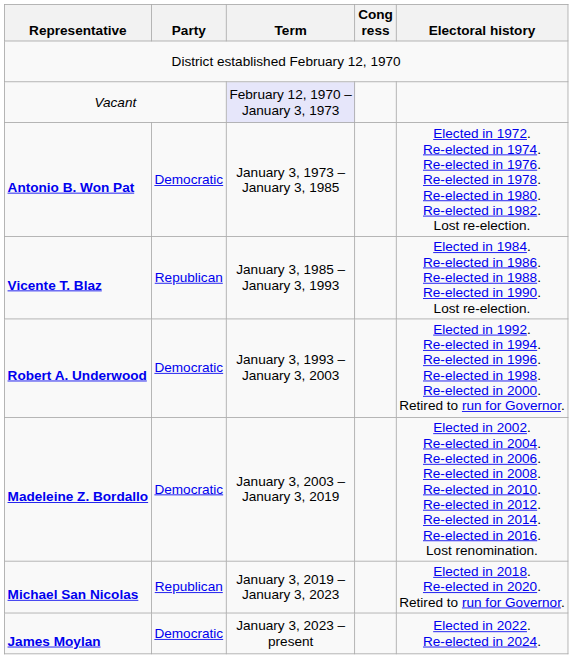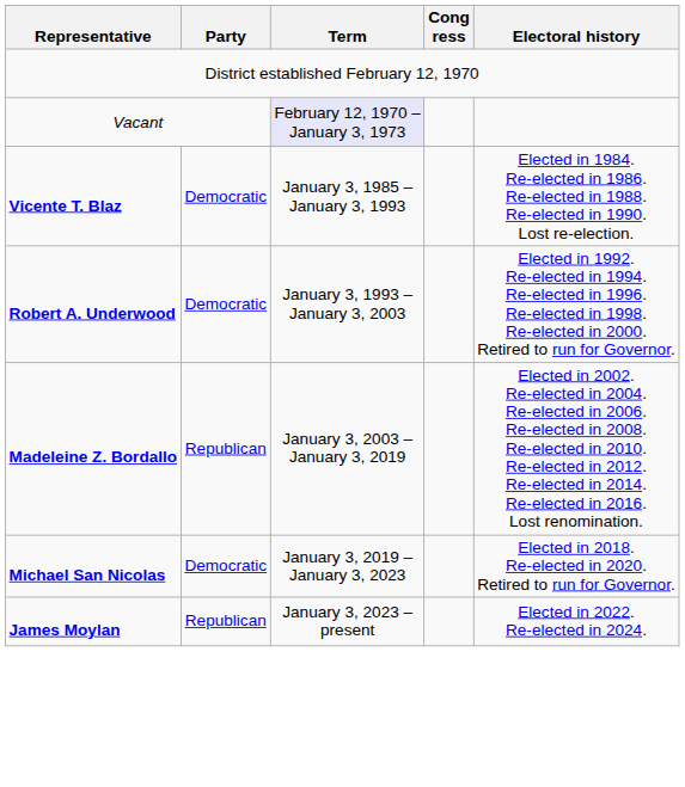- row: Antonio B. Won Pat | Democratic | January 3, 1973 – January 3, 1985 | Elected in 1972. Re-elected in 1974. Re-elected in 1976. Re-elected in 1978. Re-elected in 1980. Re-elected in 1982. Lost re-election.
Vicente T. Blaz | Party: Republican -> Democratic
Madeleine Z. Bordallo | Party: Democratic -> Republican
Michael San Nicolas | Party: Republican -> Democratic
James Moylan | Party: Democratic -> Republican
